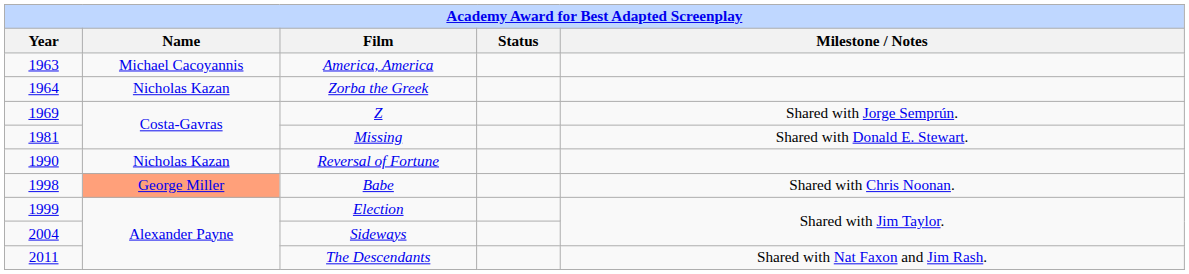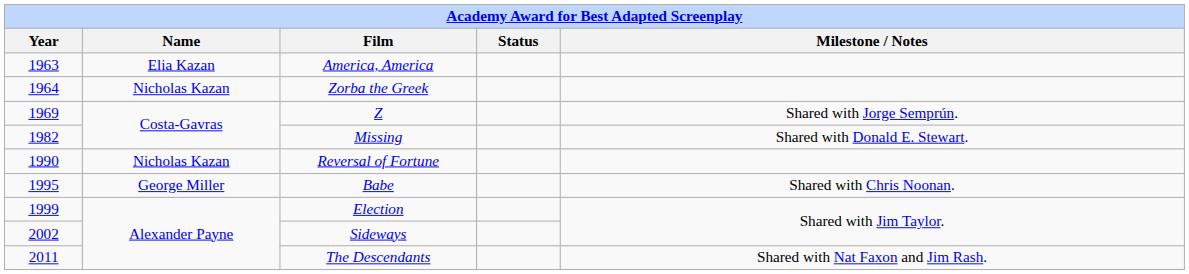America, America | Name: Michael Cacoyannis -> Elia Kazan
Missing | Year: 1981 -> 1982
Babe | Year: 1998 -> 1995
Babe | Name: lightsalmon background -> no background
Sideways | Year: 2004 -> 2002
